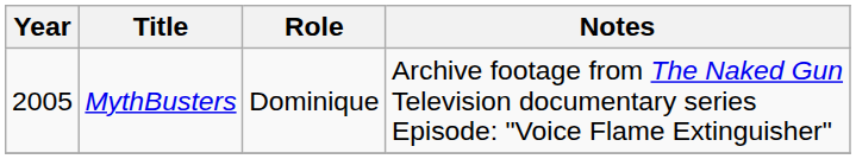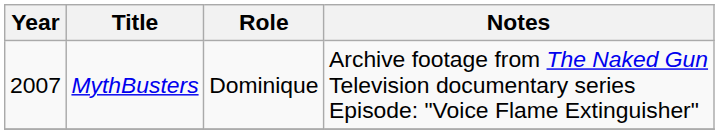MythBusters | Year: 2005 -> 2007
